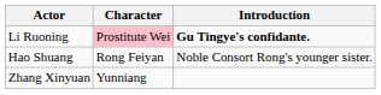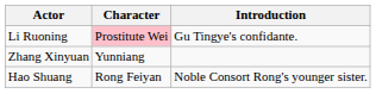Li Ruoning | Introduction: bold -> normal
rows swapped: Zhang Xinyuan <-> Hao Shuang
